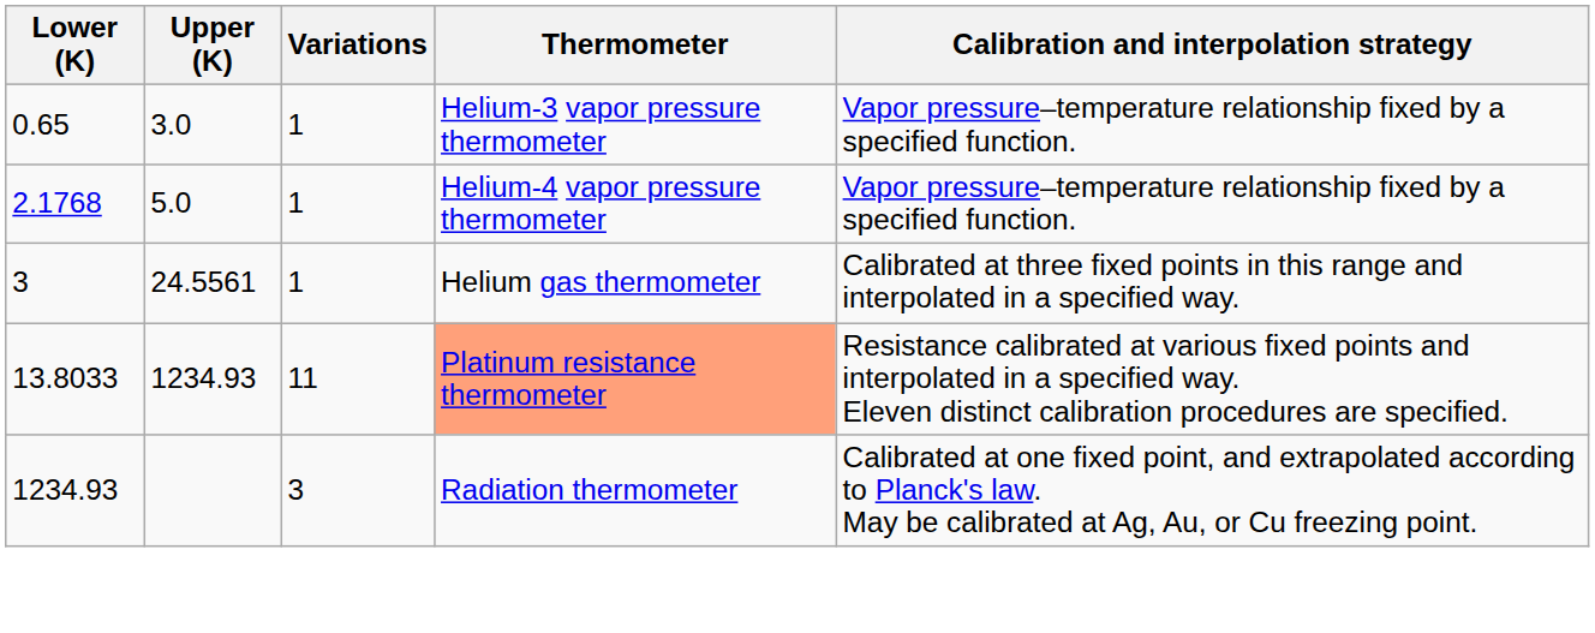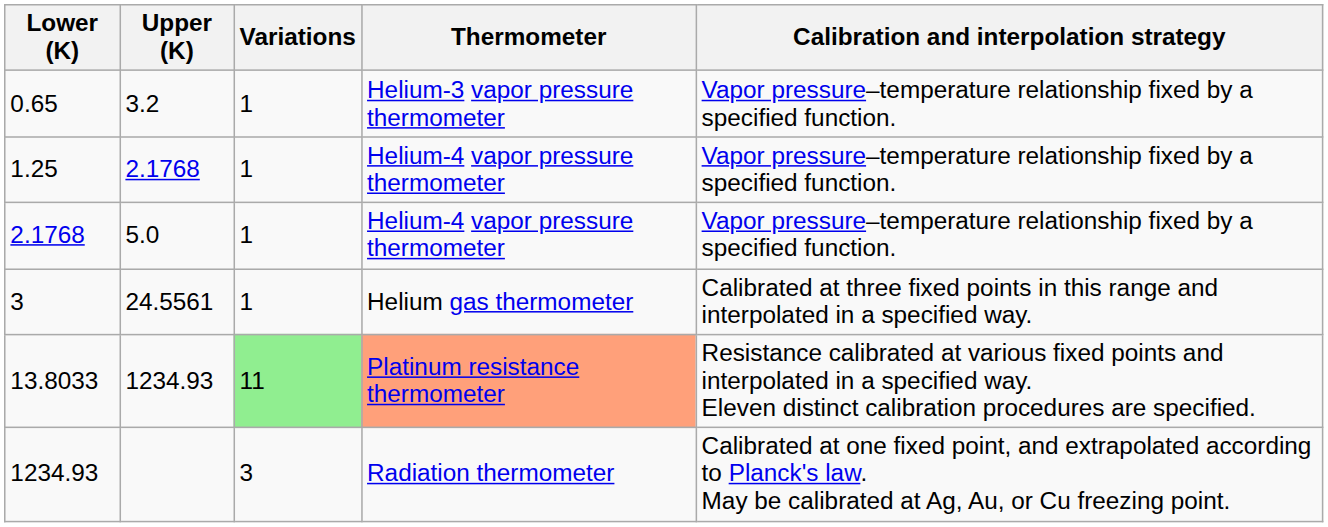0.65 | Upper (K): 3.0 -> 3.2
+ row: 1.25 | 2.1768 | 1 | Helium-4 vapor pressure thermometer | Vapor pressure–temperature relationship fixed by a specified function.
13.8033 | Variations: no background -> lightgreen background
